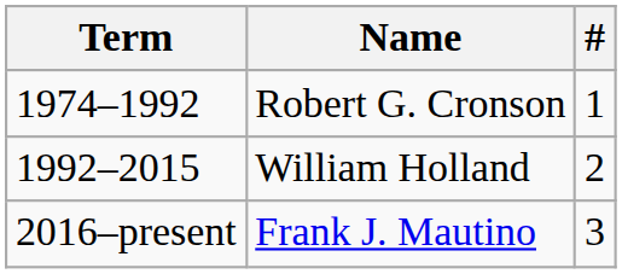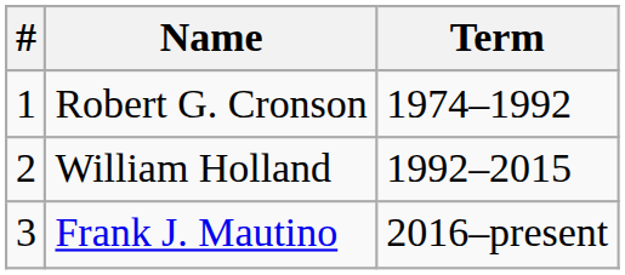columns swapped: # <-> Term
